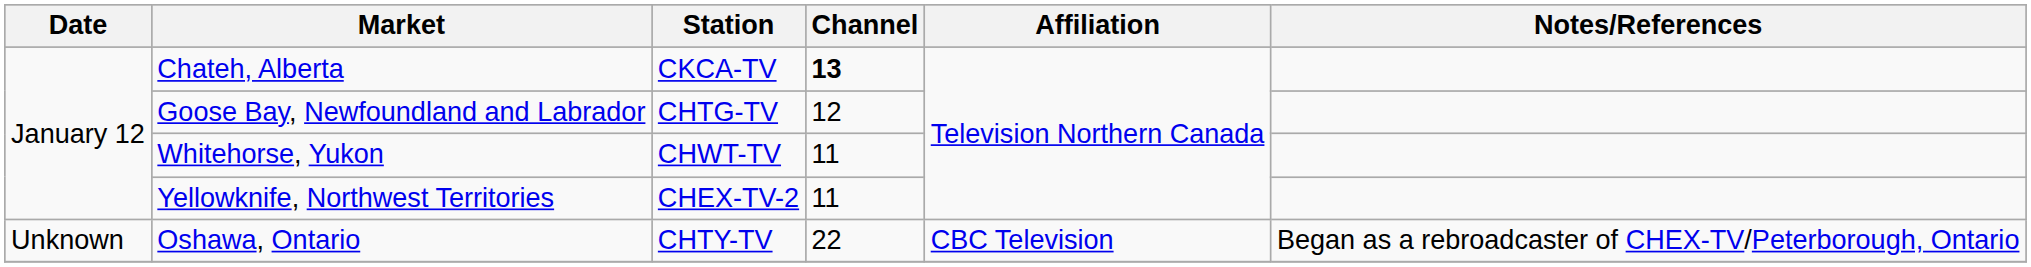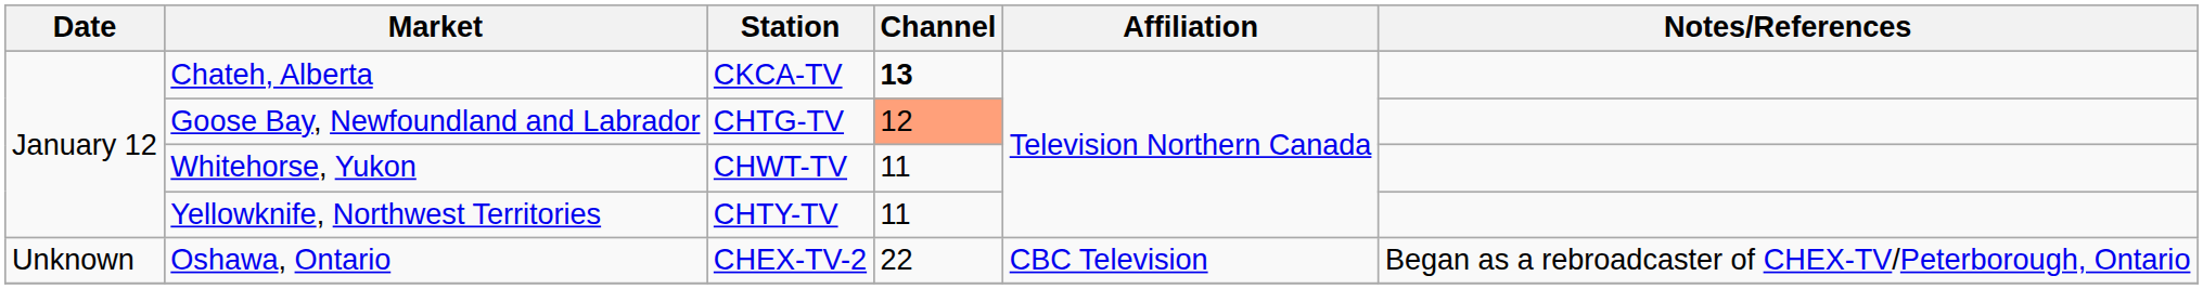Goose Bay, Newfoundland and Labrador | Channel: no background -> lightsalmon background
Yellowknife, Northwest Territories | Station: CHEX-TV-2 -> CHTY-TV
Oshawa, Ontario | Station: CHTY-TV -> CHEX-TV-2
